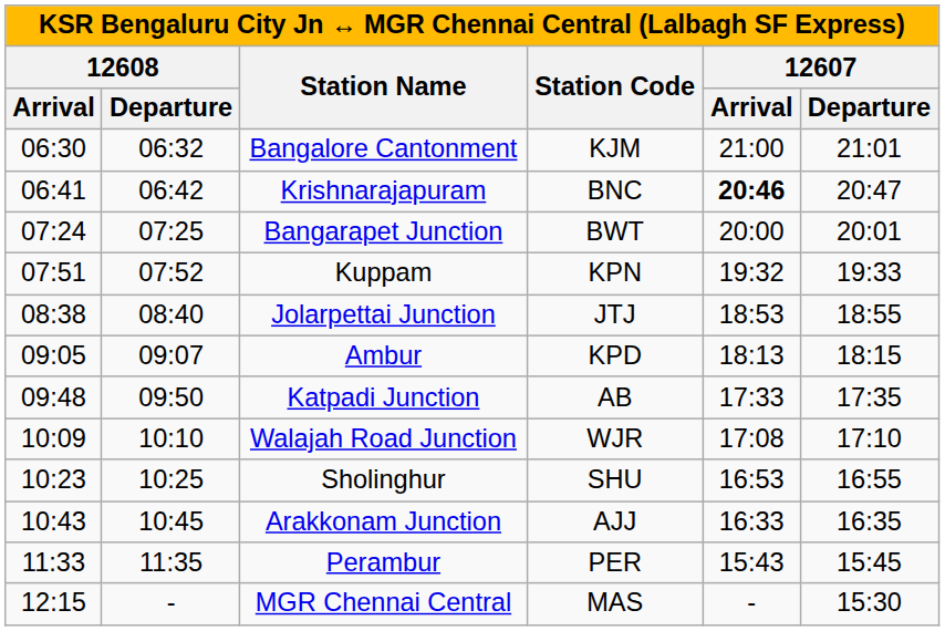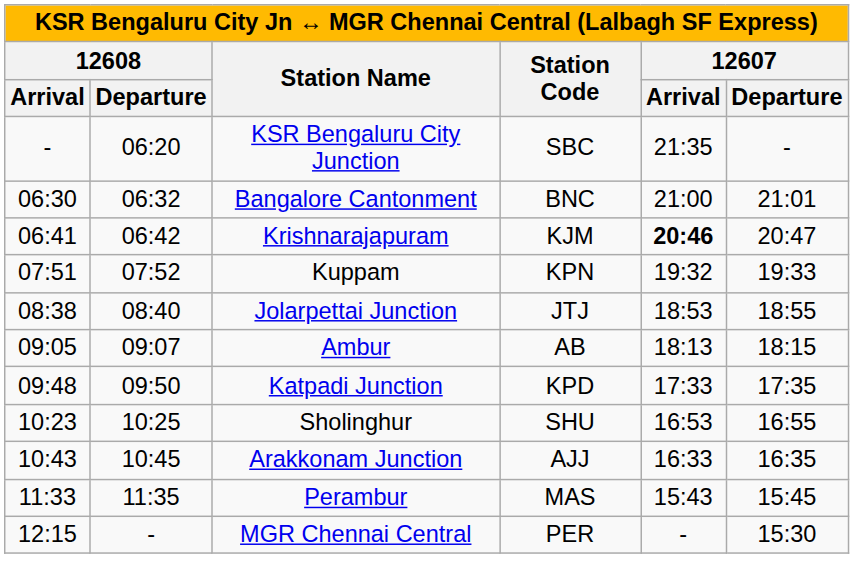+ row: - | 06:20 | KSR Bengaluru City Junction | SBC | 21:35 | -
Bangalore Cantonment | column 4: KJM -> BNC
Krishnarajapuram | column 4: BNC -> KJM
- row: 07:24 | 07:25 | Bangarapet Junction | BWT | 20:00 | 20:01
Ambur | column 4: KPD -> AB
Katpadi Junction | column 4: AB -> KPD
- row: 10:09 | 10:10 | Walajah Road Junction | WJR | 17:08 | 17:10
Perambur | column 4: PER -> MAS
MGR Chennai Central | column 4: MAS -> PER
